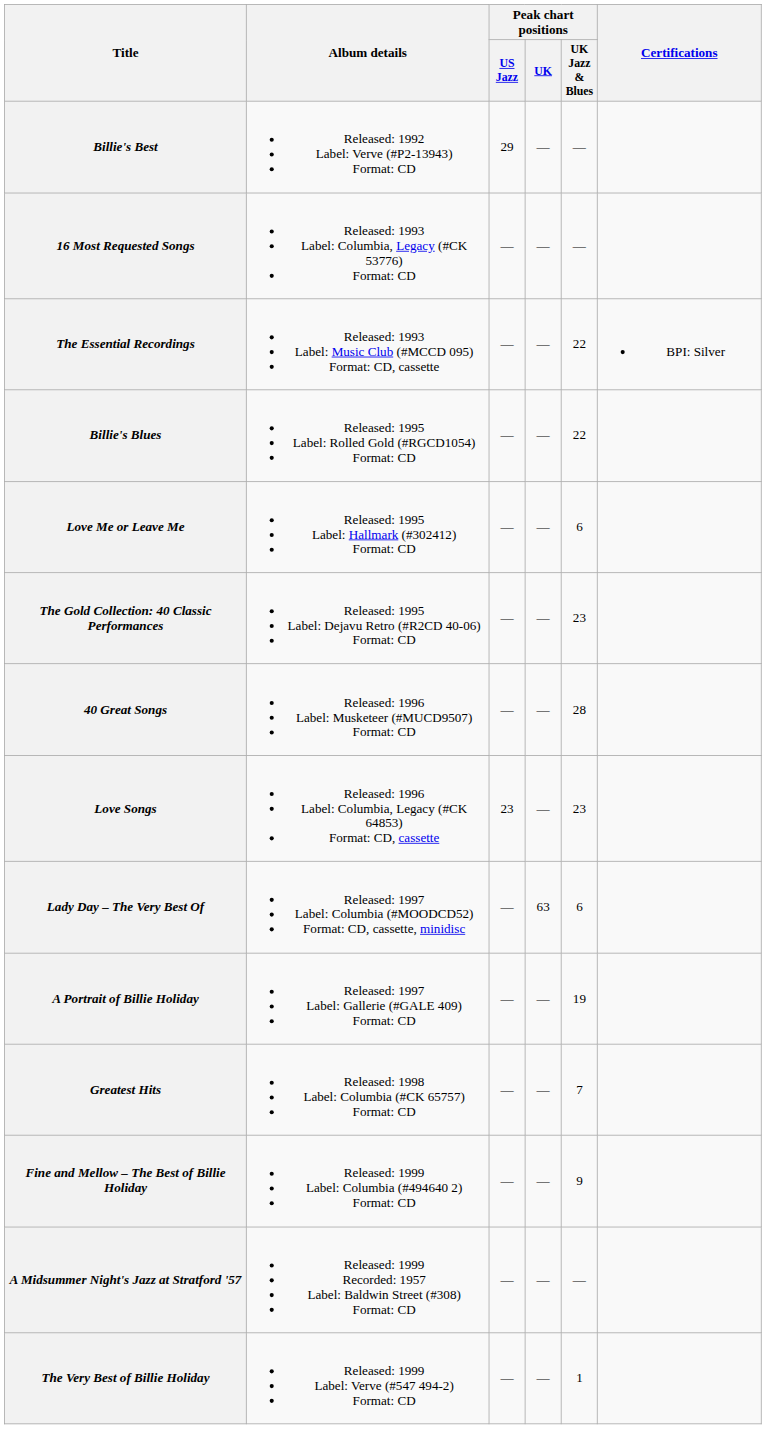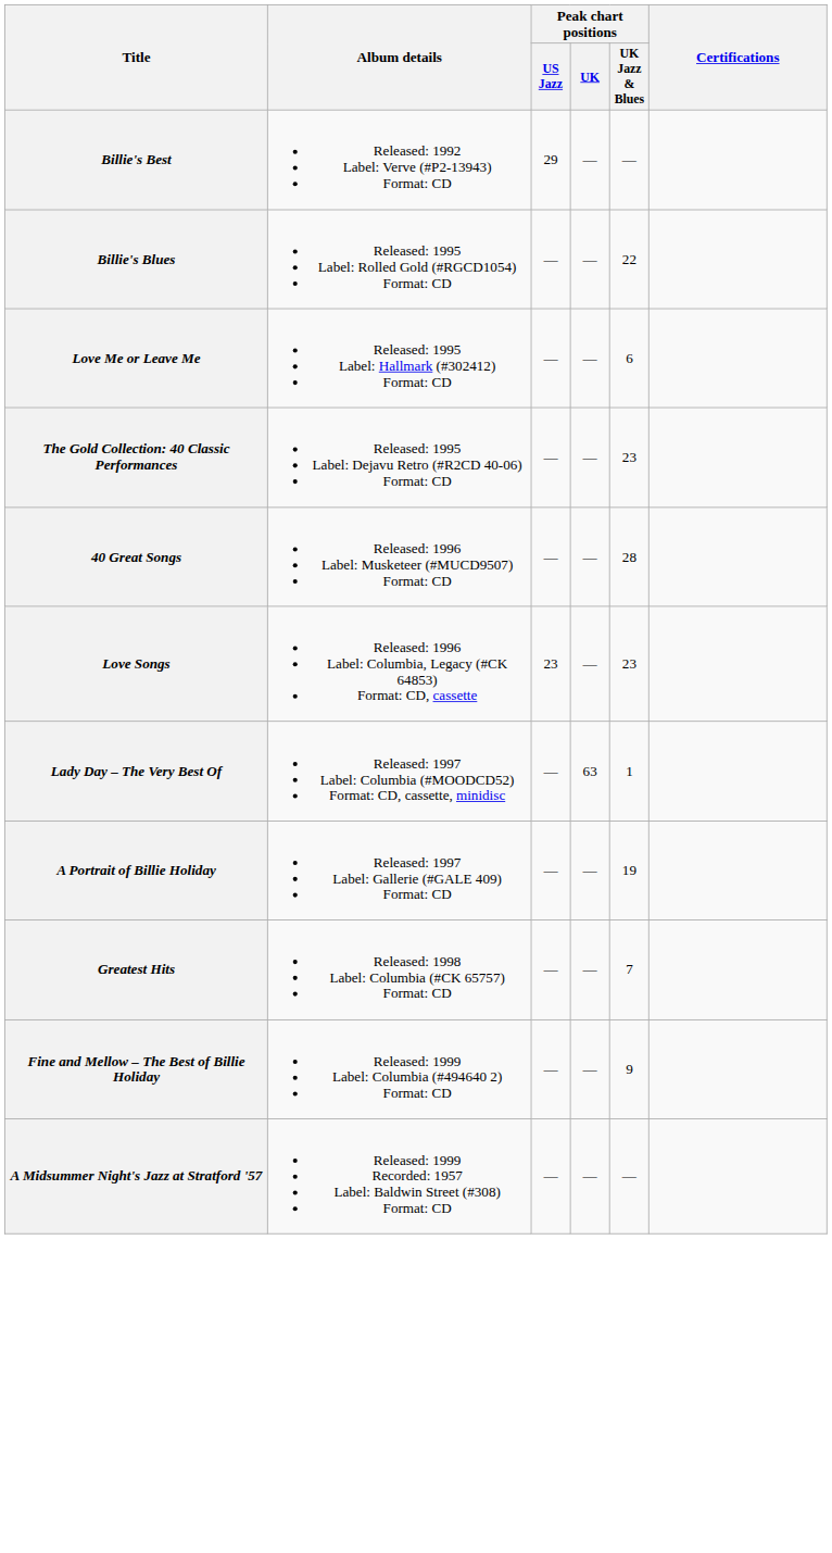- row: 16 Most Requested Songs | Released: 1993 Label: Columbia, Legacy (#CK 53776) Format: CD | — | — | —
- row: The Essential Recordings | Released: 1993 Label: Music Club (#MCCD 095) Format: CD, cassette | — | — | 22 | BPI: Silver
Lady Day – The Very Best Of | Peak chart positions / UK Jazz & Blues: 6 -> 1
- row: The Very Best of Billie Holiday | Released: 1999 Label: Verve (#547 494-2) Format: CD | — | — | 1
